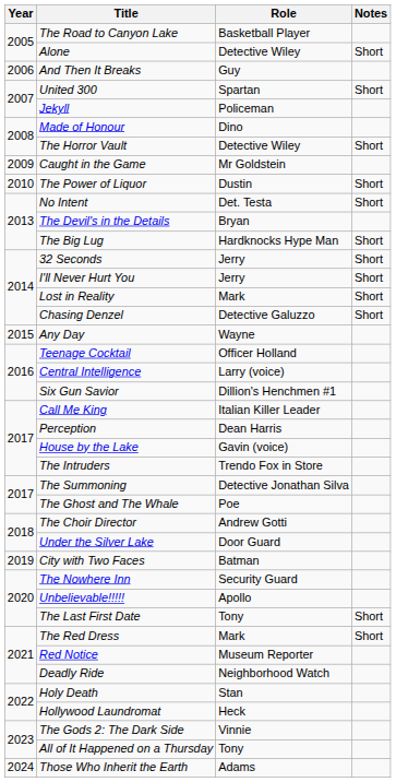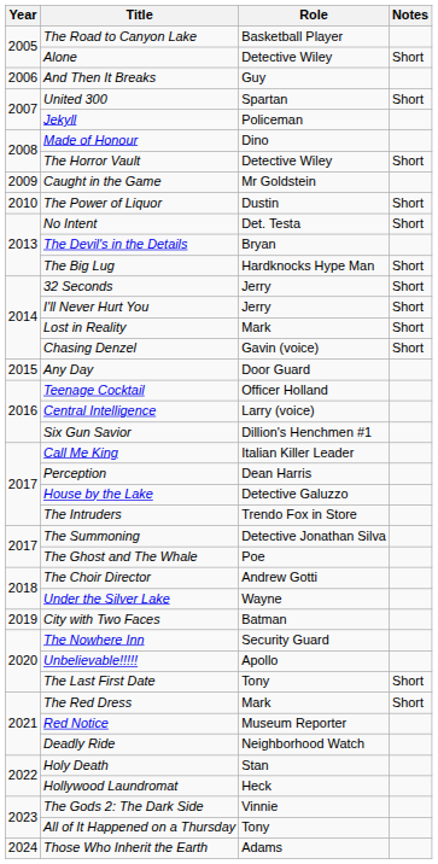Chasing Denzel | Role: Detective Galuzzo -> Gavin (voice)
Any Day | Role: Wayne -> Door Guard
House by the Lake | Role: Gavin (voice) -> Detective Galuzzo
Under the Silver Lake | Role: Door Guard -> Wayne
